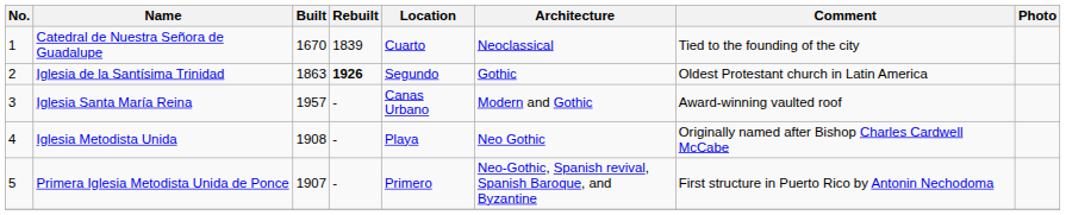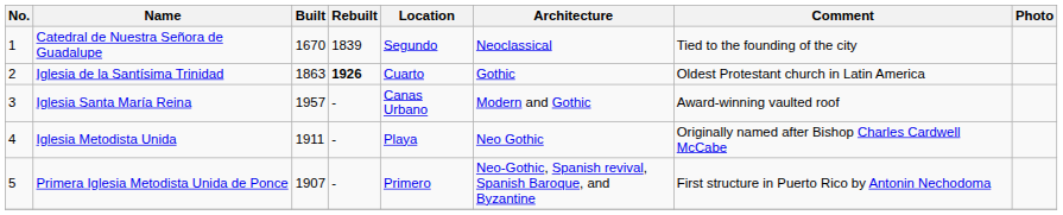Catedral de Nuestra Señora de Guadalupe | Location: Cuarto -> Segundo
Iglesia de la Santísima Trinidad | Location: Segundo -> Cuarto
Iglesia Metodista Unida | Built: 1908 -> 1911
